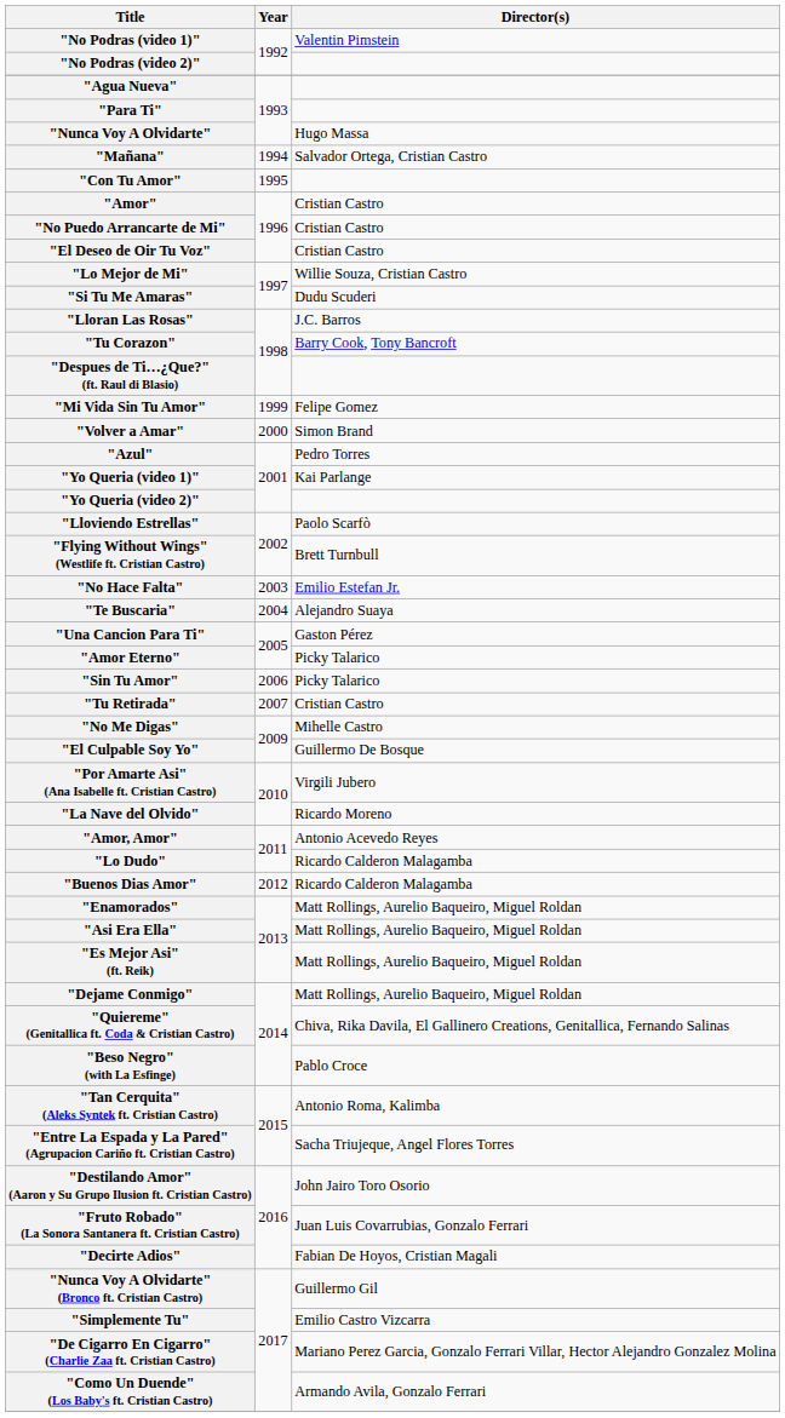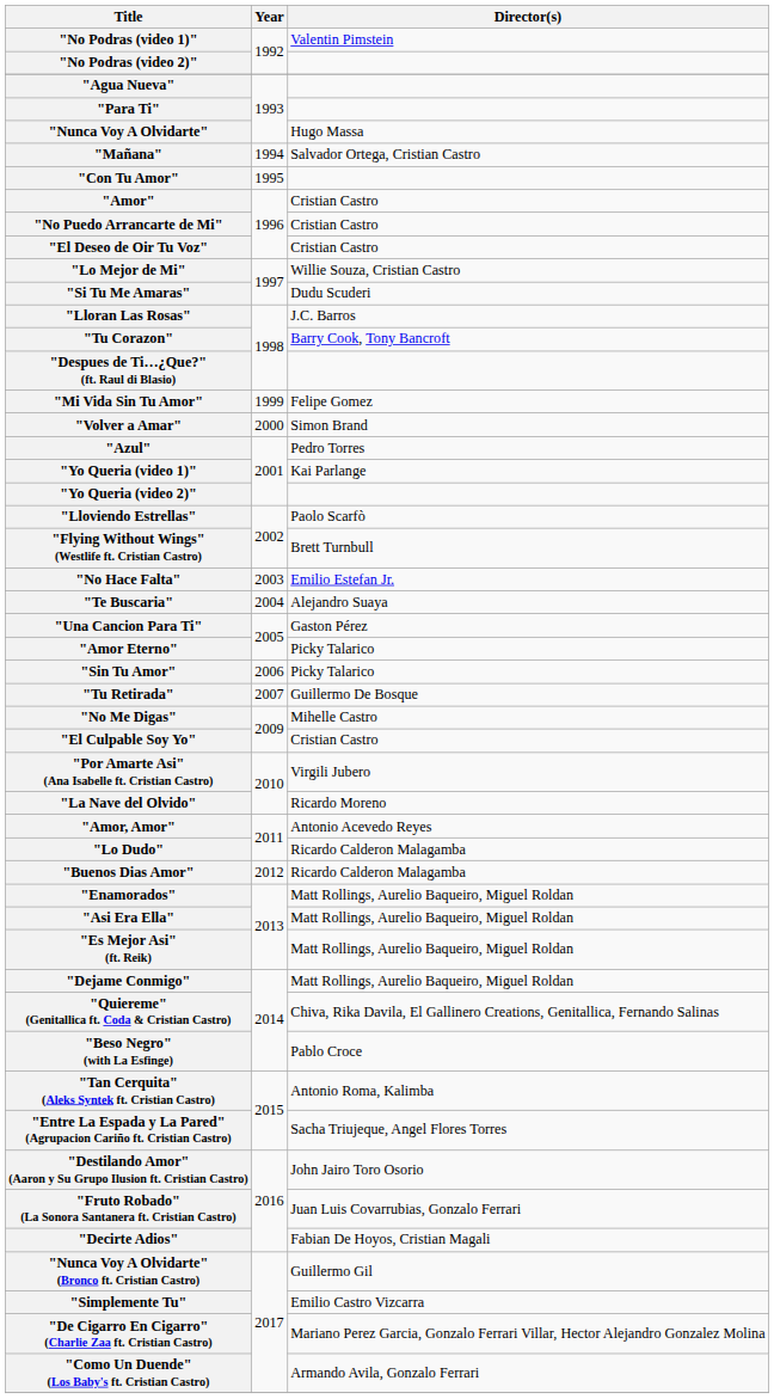"Tu Retirada" | Director(s): Cristian Castro -> Guillermo De Bosque
"El Culpable Soy Yo" | Director(s): Guillermo De Bosque -> Cristian Castro
